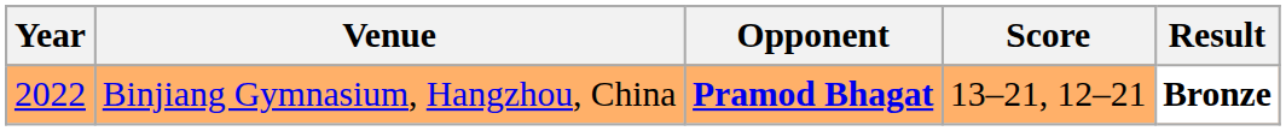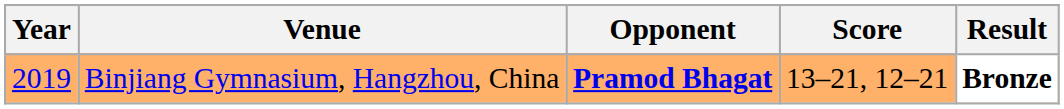Binjiang Gymnasium, Hangzhou, China | Year: 2022 -> 2019
